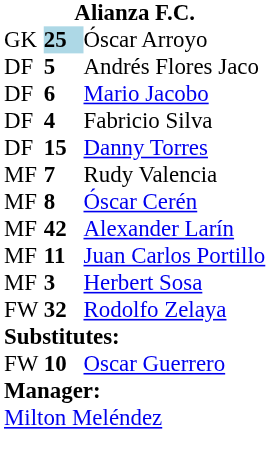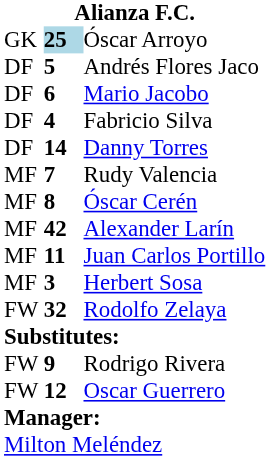Danny Torres | column 2: 15 -> 14
+ row: FW | 9 | Rodrigo Rivera
Oscar Guerrero | column 2: 10 -> 12
